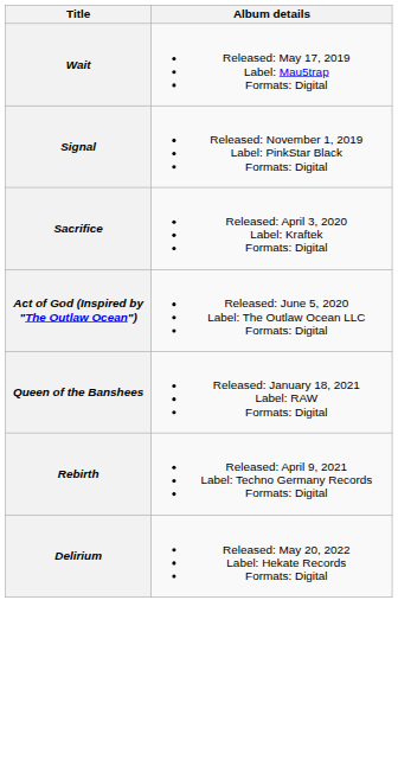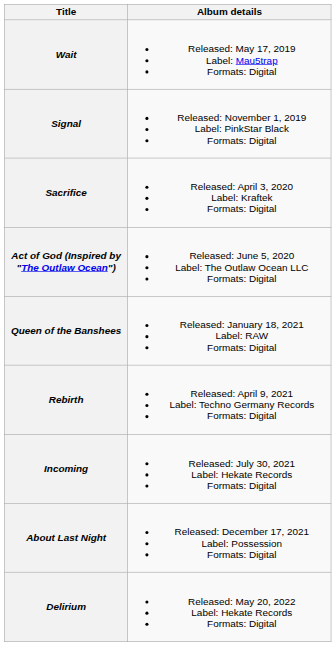+ row: Incoming | Released: July 30, 2021 Label: Hekate Records Formats: Digital
+ row: About Last Night | Released: December 17, 2021 Label: Possession Formats: Digital
